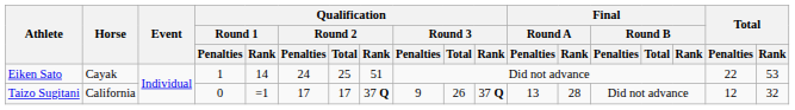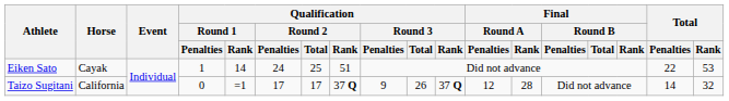Taizo Sugitani | Final / Round A / Penalties: 13 -> 12
Taizo Sugitani | Total / Penalties: 12 -> 14
